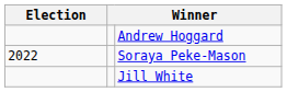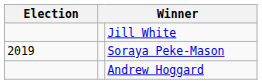rows swapped: Jill White <-> Andrew Hoggard
Soraya Peke-Mason | Election: 2022 -> 2019
